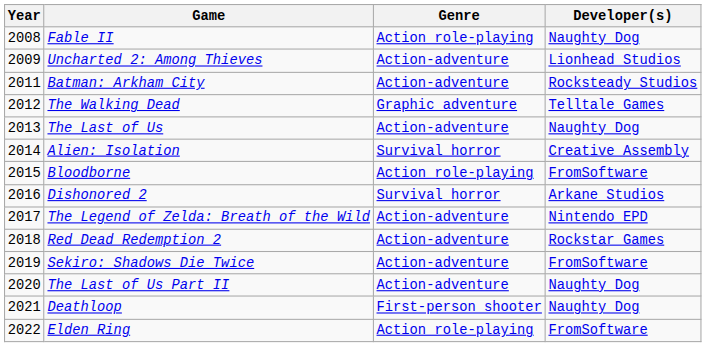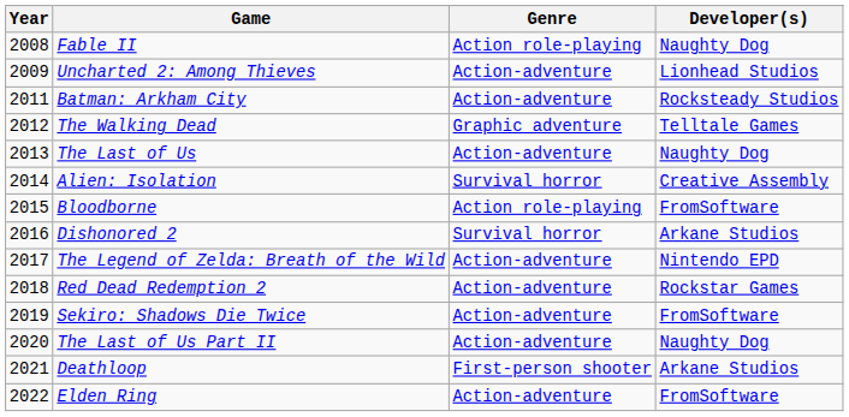Deathloop | Developer(s): Naughty Dog -> Arkane Studios
Elden Ring | Genre: Action role-playing -> Action-adventure
